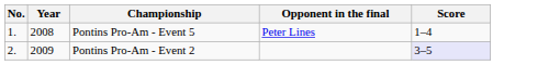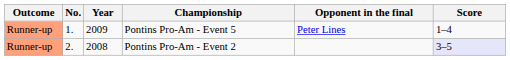+ column: Outcome | Runner-up | Runner-up
Pontins Pro-Am - Event 5 | Year: 2008 -> 2009
Pontins Pro-Am - Event 2 | Year: 2009 -> 2008
